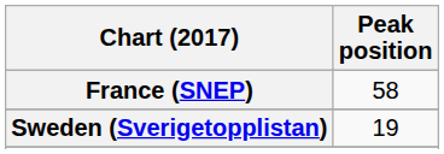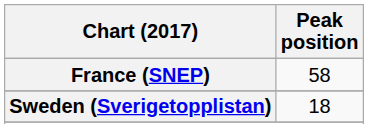Sweden (Sverigetopplistan) | Peak position: 19 -> 18
